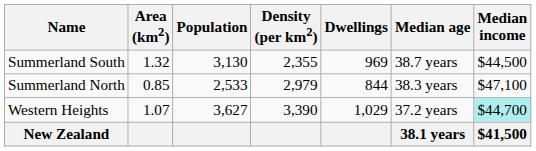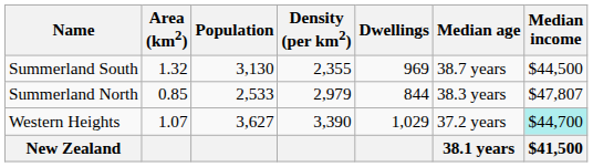Summerland North | Median income: $47,100 -> $47,807
